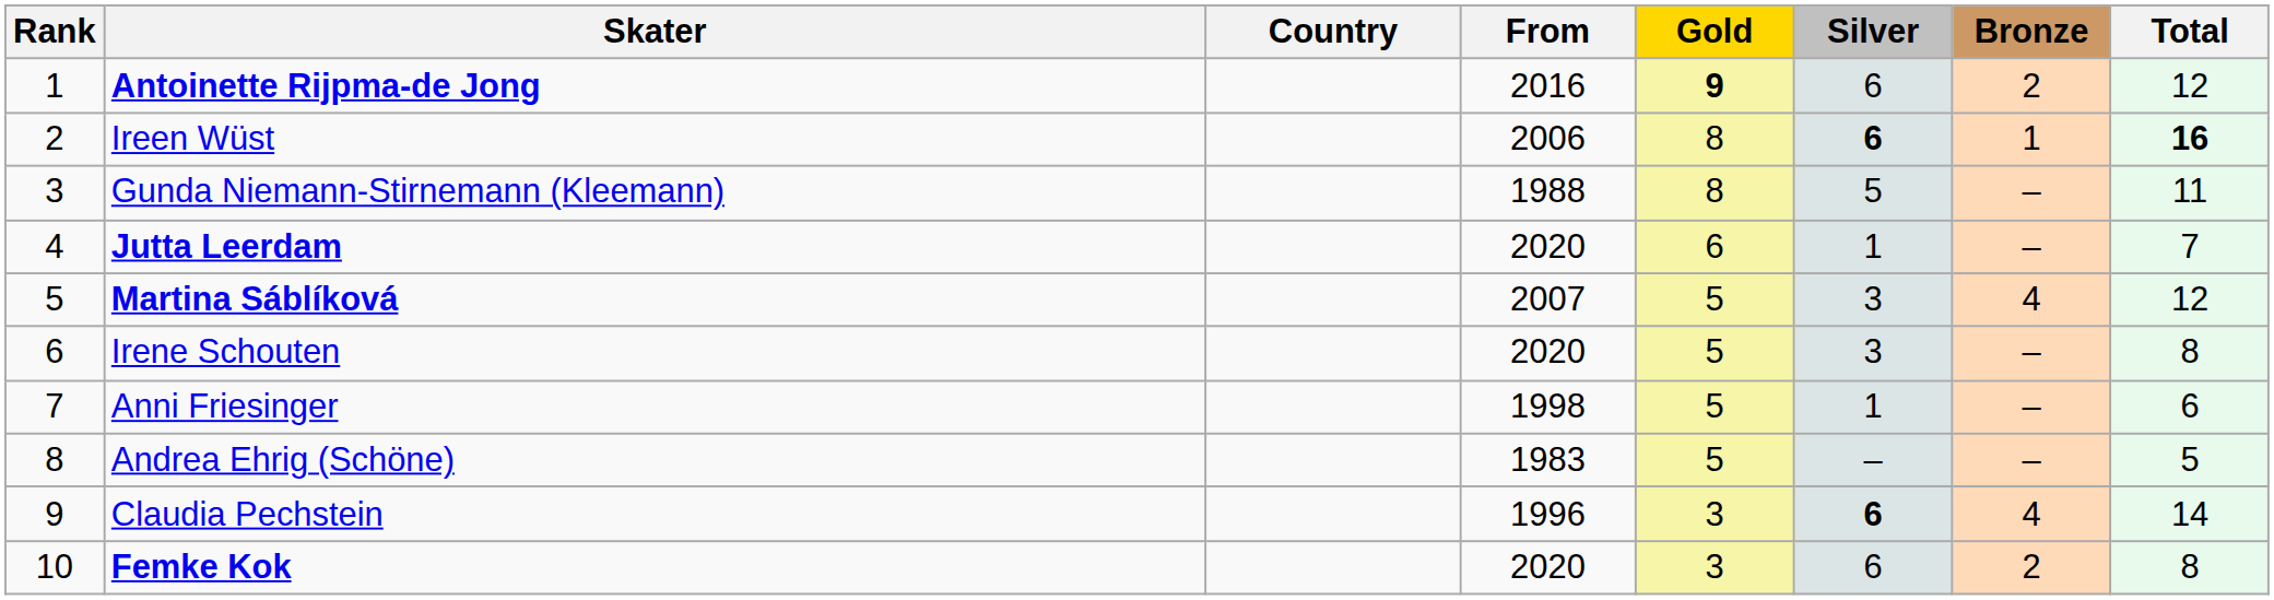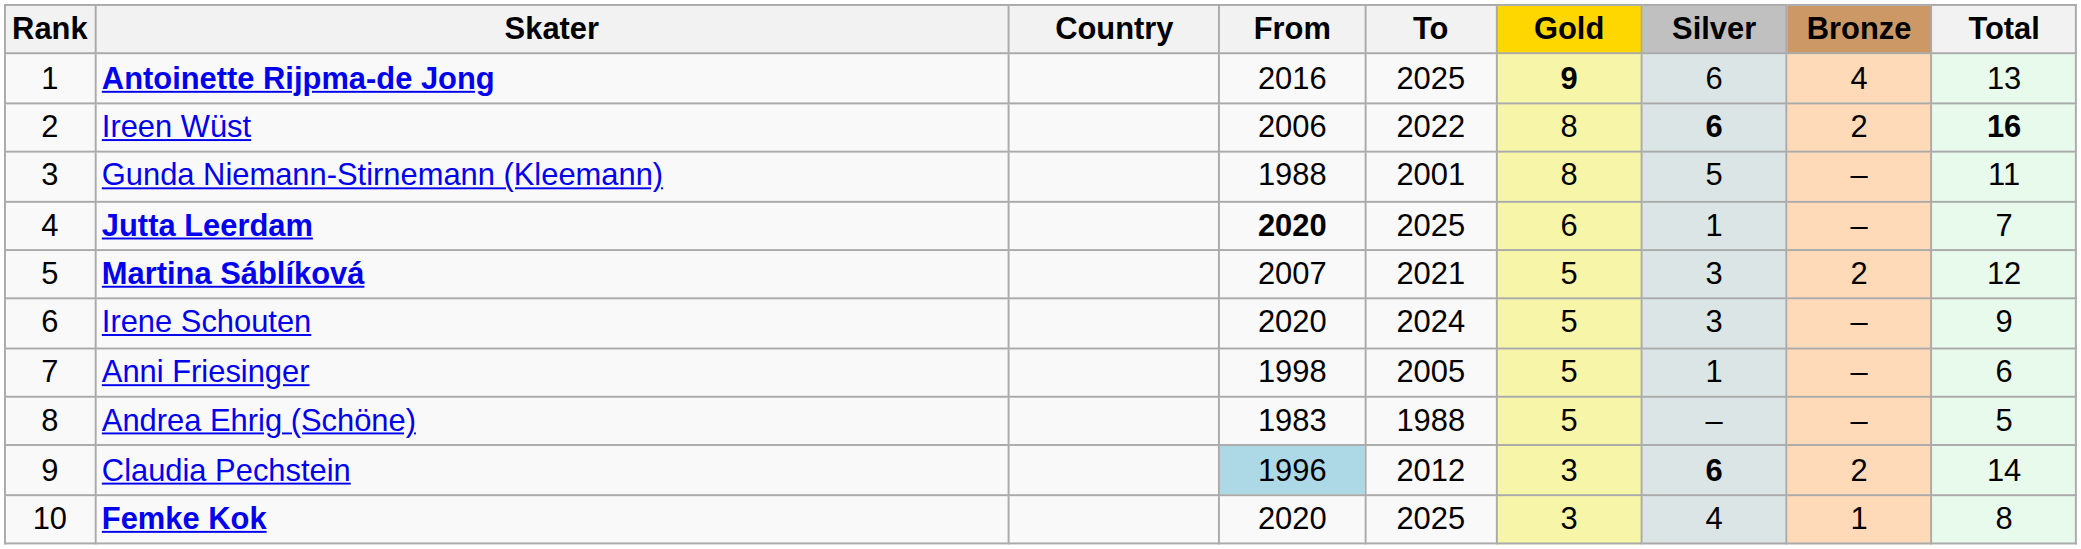+ column: To | 2025 | 2022 | 2001 | 2025 | 2021 | 2024 | 2005 | 1988 | 2012 | 2025
Antoinette Rijpma-de Jong | Bronze: 2 -> 4
Antoinette Rijpma-de Jong | Total: 12 -> 13
Ireen Wüst | Bronze: 1 -> 2
Jutta Leerdam | From: normal -> bold
Martina Sáblíková | Bronze: 4 -> 2
Irene Schouten | Total: 8 -> 9
Claudia Pechstein | From: no background -> lightblue background
Claudia Pechstein | Bronze: 4 -> 2
Femke Kok | Silver: 6 -> 4
Femke Kok | Bronze: 2 -> 1
